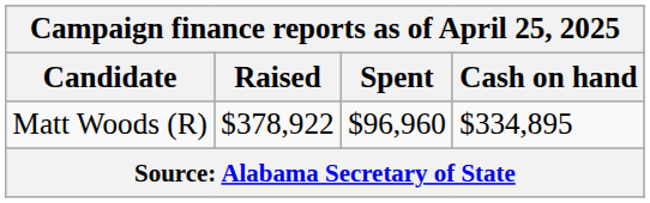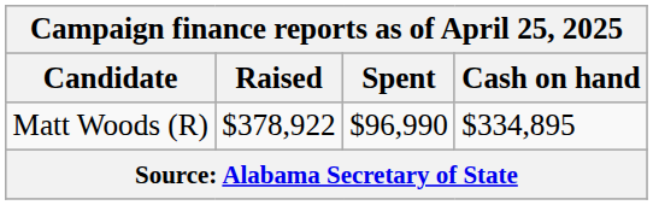Matt Woods (R) | Spent: $96,960 -> $96,990
